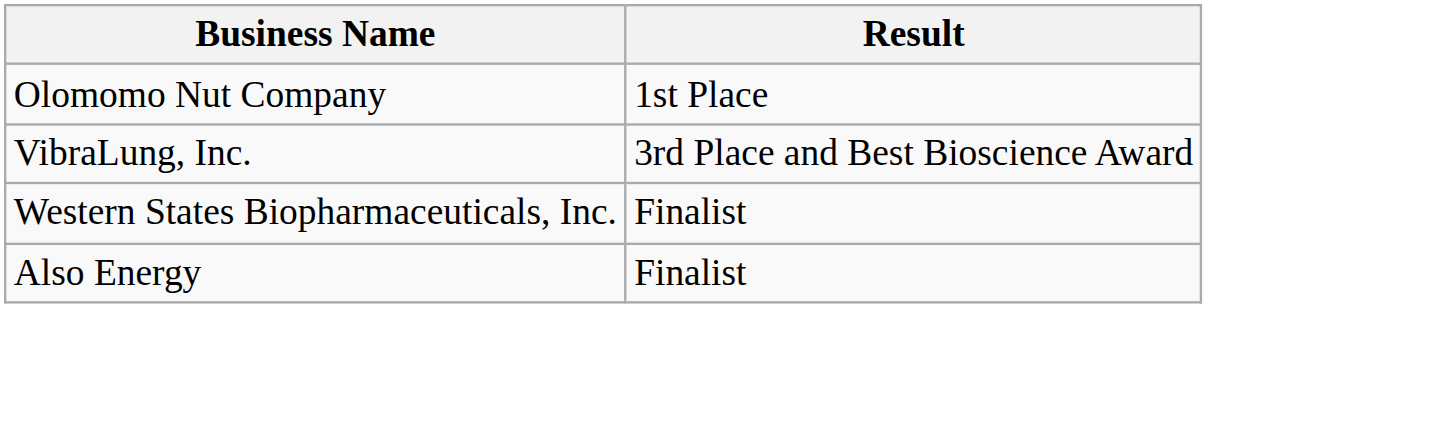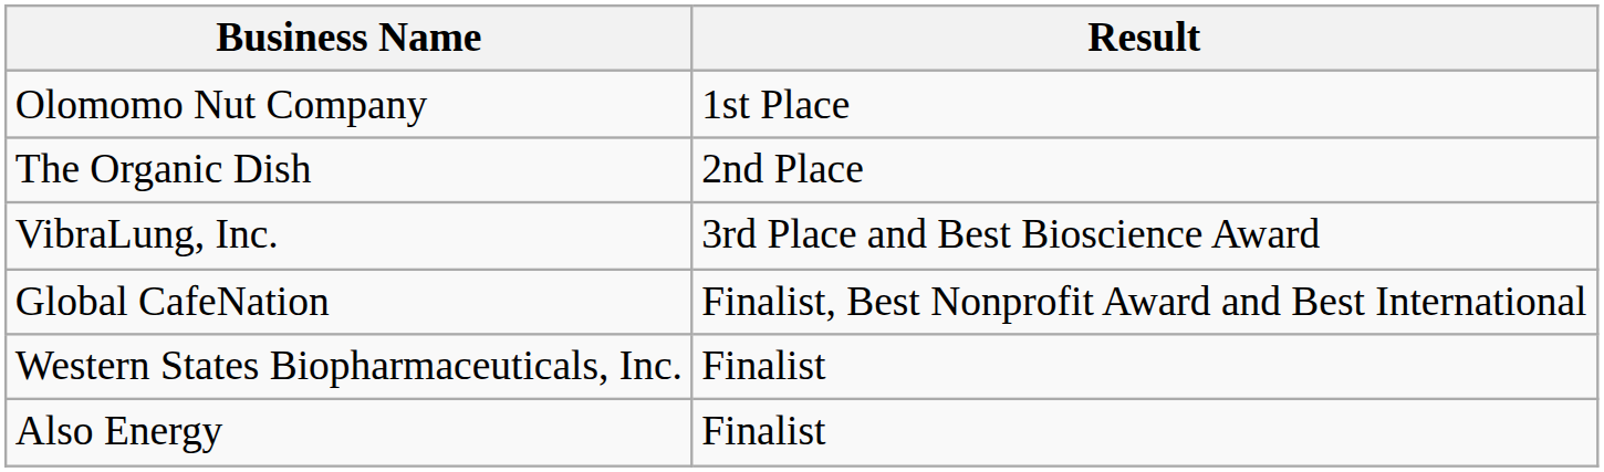+ row: The Organic Dish | 2nd Place
+ row: Global CafeNation | Finalist, Best Nonprofit Award and Best International
